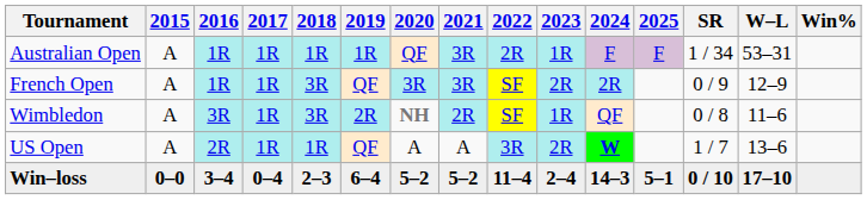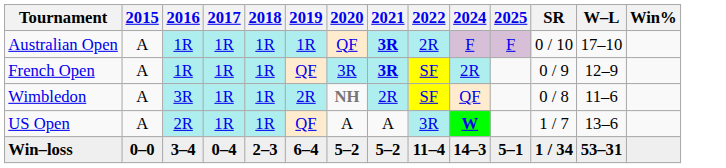- column: 2023 | 1R | 2R | 1R | 2R | 2–4
Australian Open | 2021: normal -> bold
Australian Open | SR: 1 / 34 -> 0 / 10
Australian Open | W–L: 53–31 -> 17–10
French Open | 2018: 3R -> 1R
French Open | 2021: normal -> bold
Wimbledon | 2018: 3R -> 1R
Win–loss | SR: 0 / 10 -> 1 / 34
Win–loss | W–L: 17–10 -> 53–31
